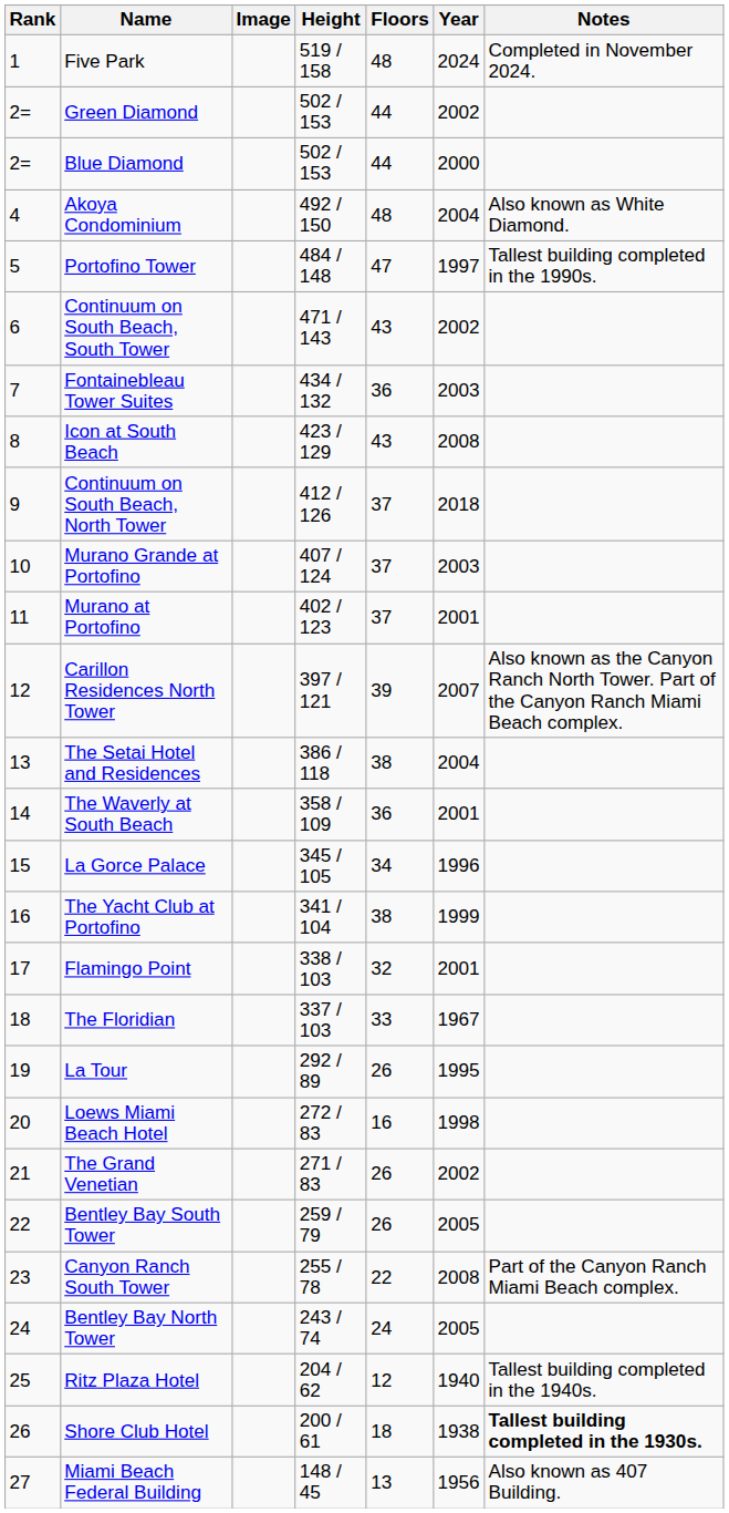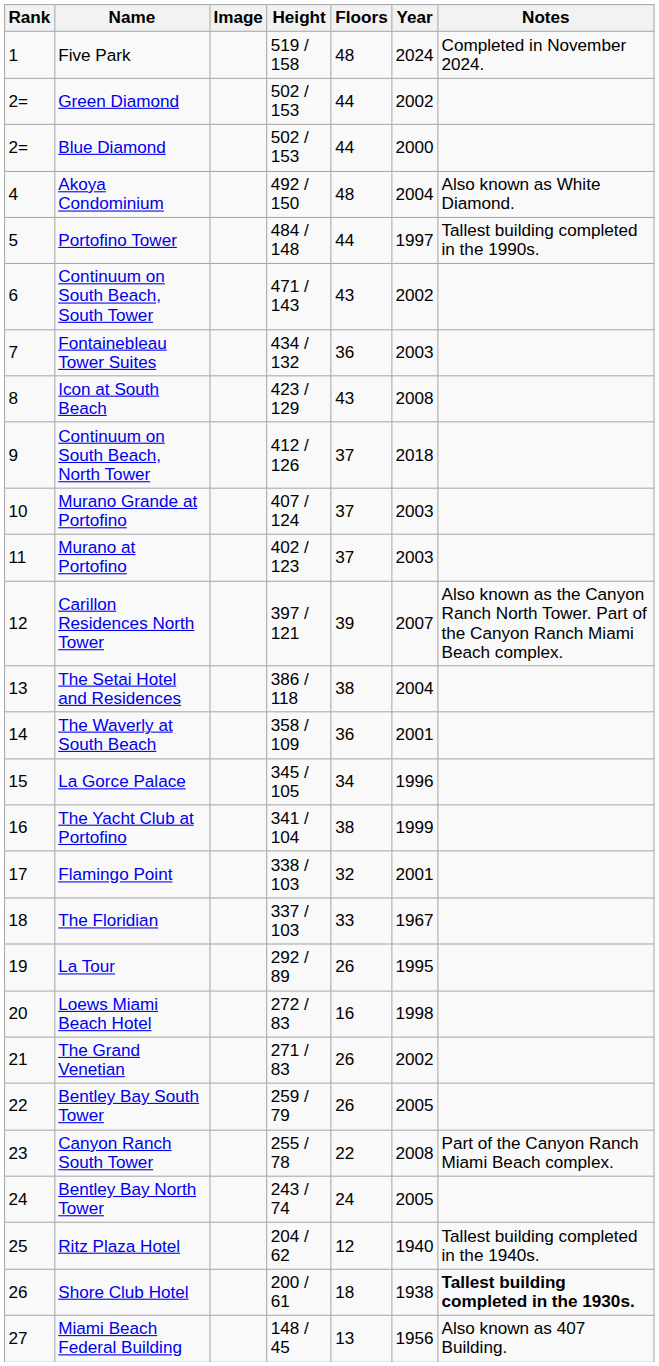Portofino Tower | Floors: 47 -> 44
Murano at Portofino | Year: 2001 -> 2003
